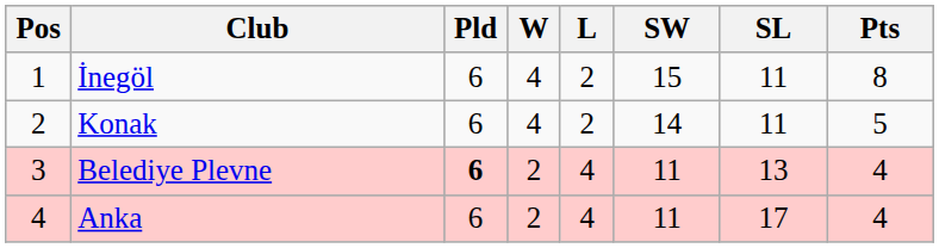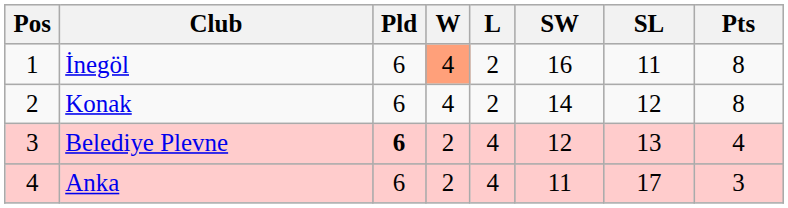İnegöl | W: no background -> lightsalmon background
İnegöl | SW: 15 -> 16
Konak | SL: 11 -> 12
Konak | Pts: 5 -> 8
Belediye Plevne | SW: 11 -> 12
Anka | Pts: 4 -> 3
